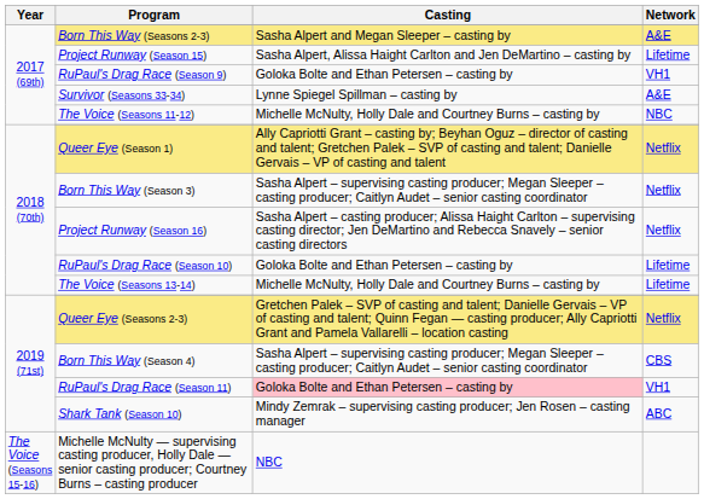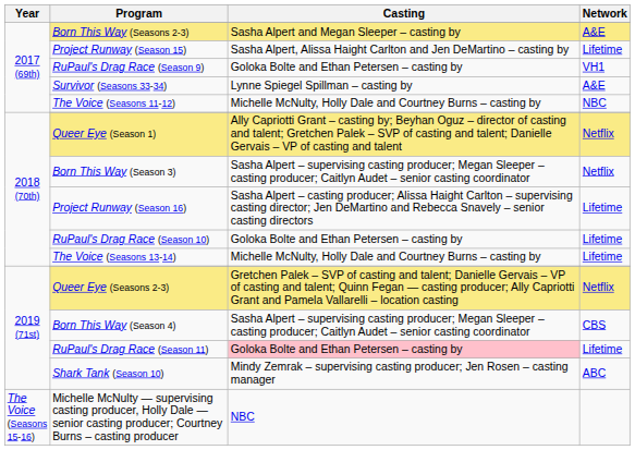Project Runway (Season 16) | Network: Netflix -> Lifetime
RuPaul's Drag Race (Season 11) | Network: VH1 -> Lifetime
